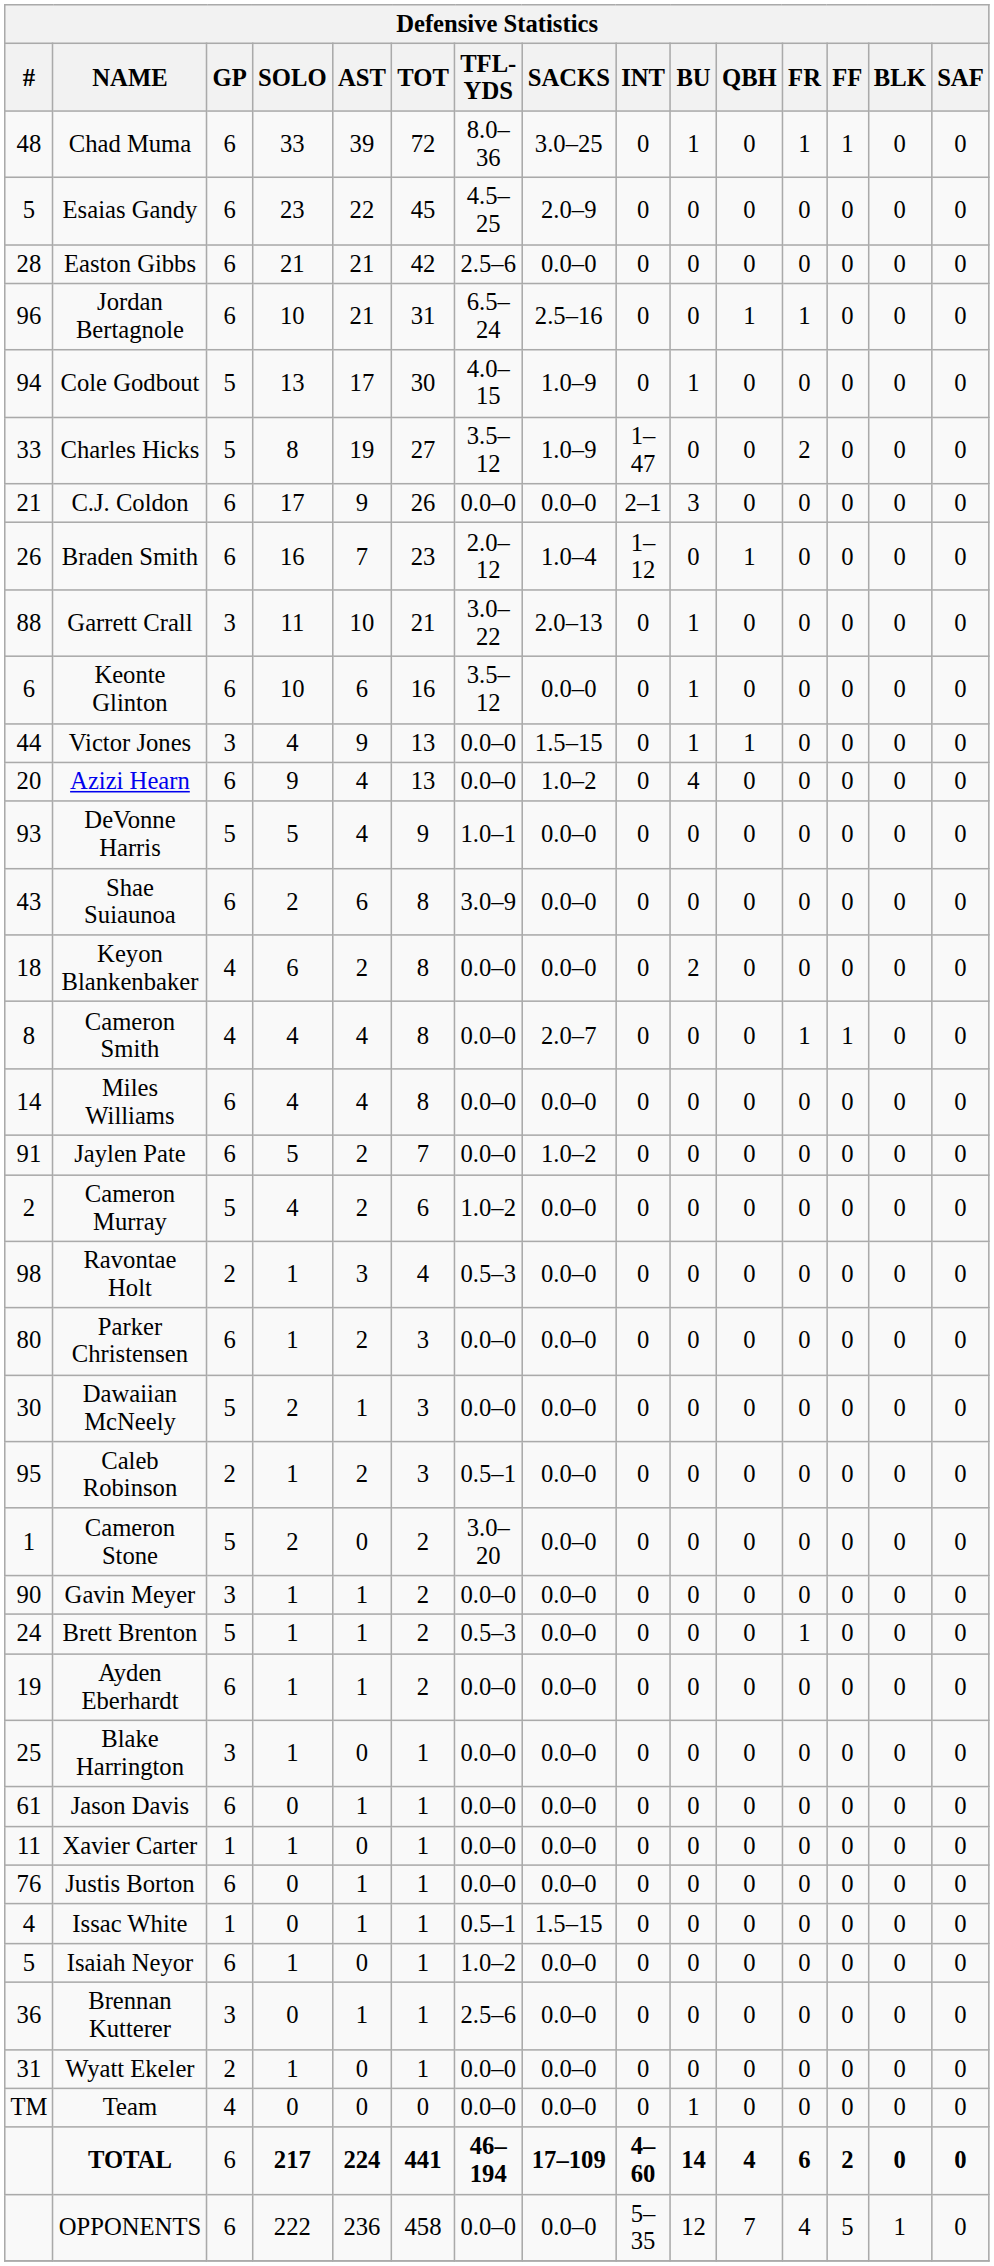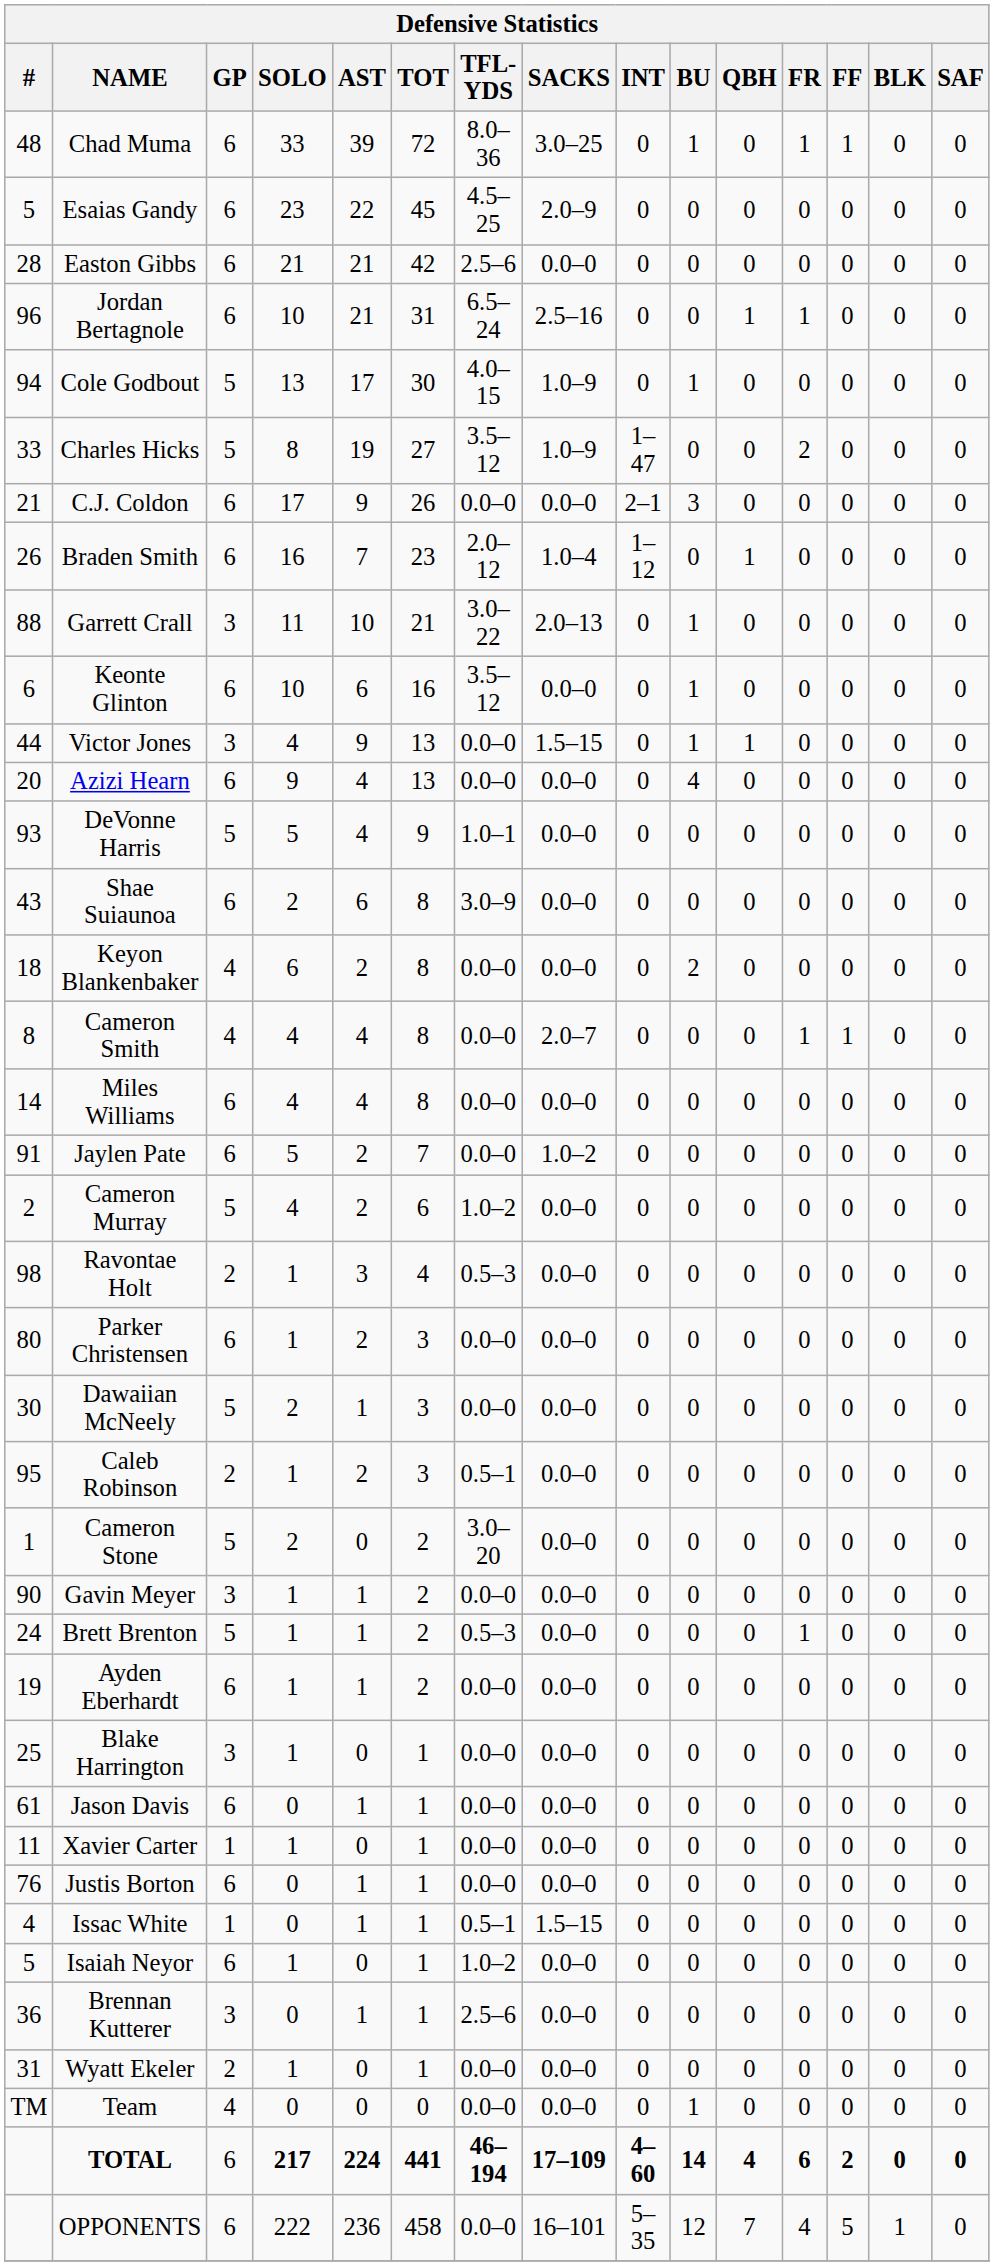Azizi Hearn | SACKS: 1.0–2 -> 0.0–0
OPPONENTS | SACKS: 0.0–0 -> 16–101
